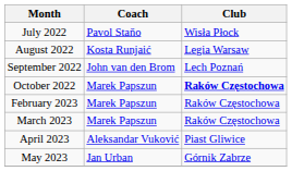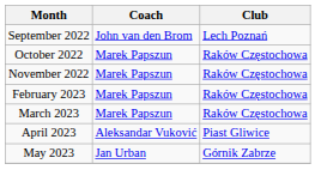- row: July 2022 | Pavol Staňo | Wisła Płock
- row: August 2022 | Kosta Runjaić | Legia Warsaw
October 2022 | Club: bold -> normal
+ row: November 2022 | Marek Papszun | Raków Częstochowa
